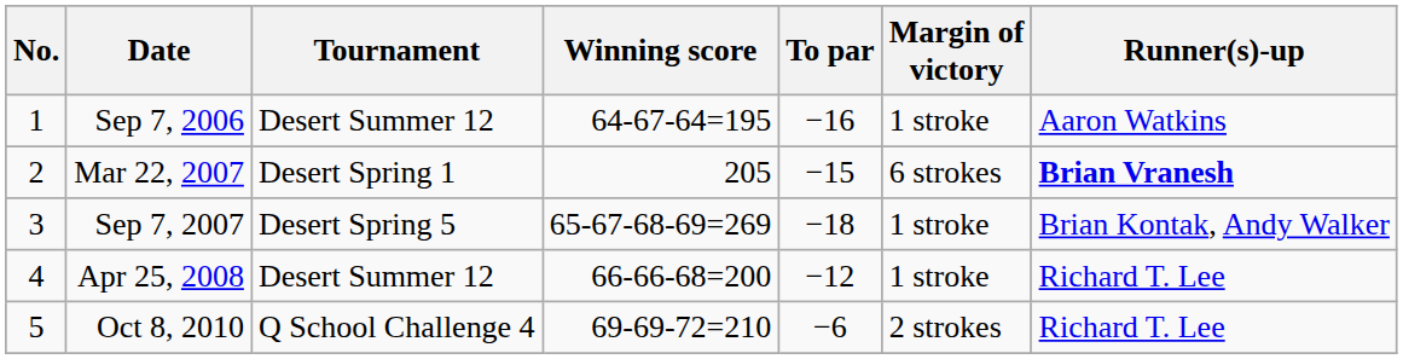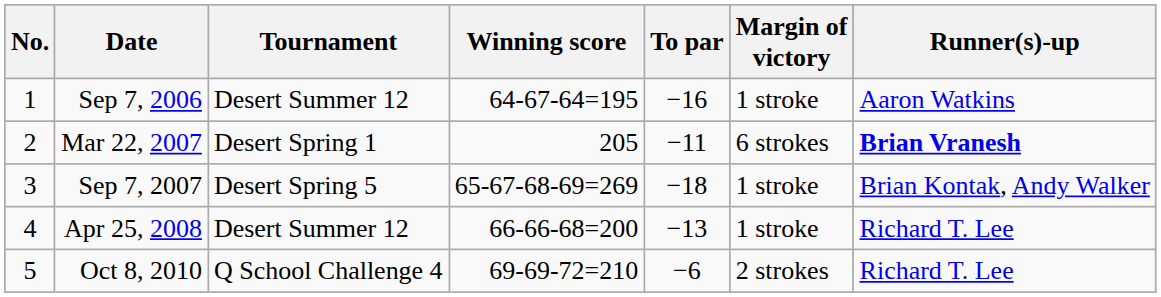Mar 22, 2007 | To par: −15 -> −11
Apr 25, 2008 | To par: −12 -> −13
